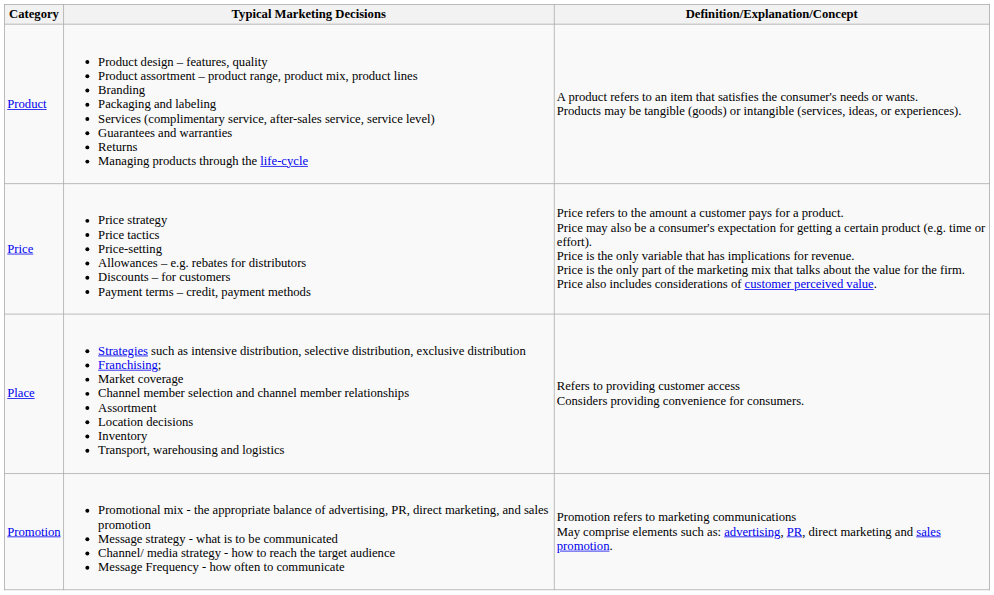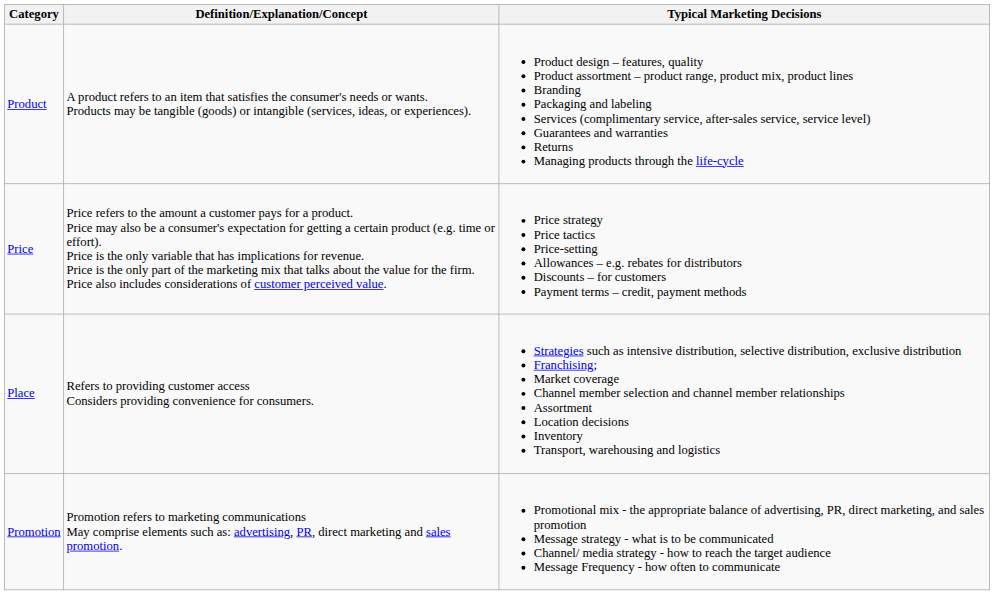columns swapped: Definition/Explanation/Concept <-> Typical Marketing Decisions
